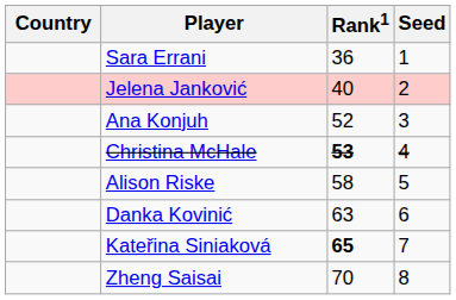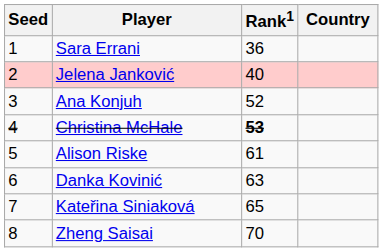columns swapped: Country <-> Seed
Alison Riske | Rank1: 58 -> 61
Kateřina Siniaková | Rank1: bold -> normal
